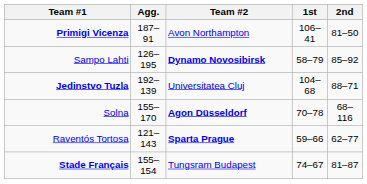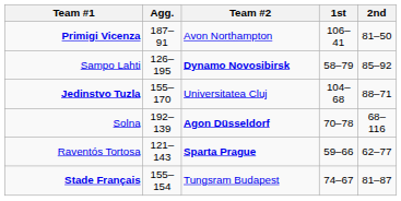Jedinstvo Tuzla | Agg.: 192–139 -> 155–170
Solna | Agg.: 155–170 -> 192–139
